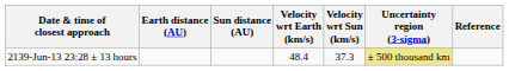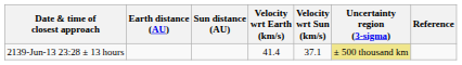2139-Jun-13 23:28 ± 13 hours | Velocity wrt Earth (km/s): 48.4 -> 41.4
2139-Jun-13 23:28 ± 13 hours | Velocity wrt Sun (km/s): 37.3 -> 37.1
